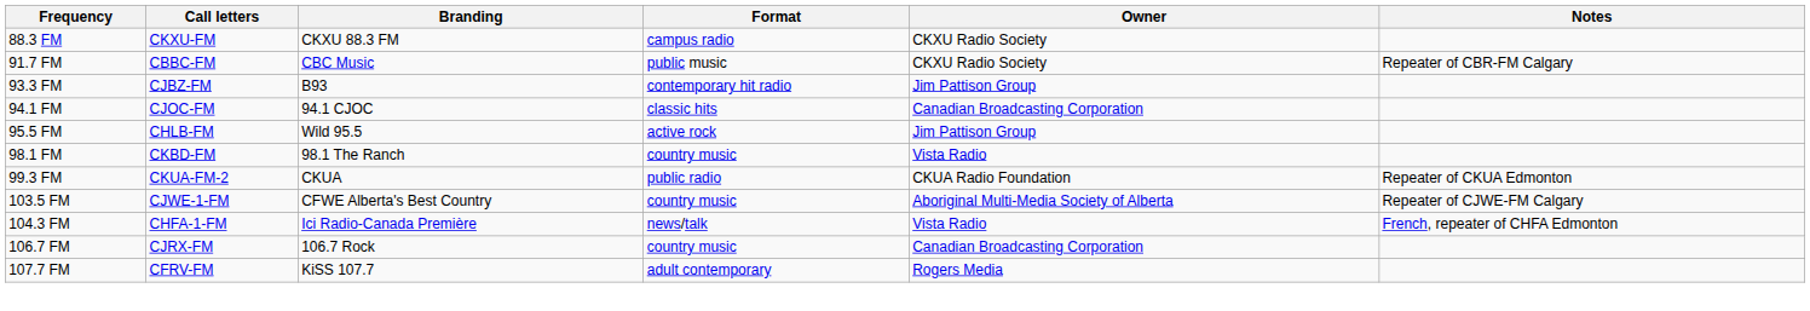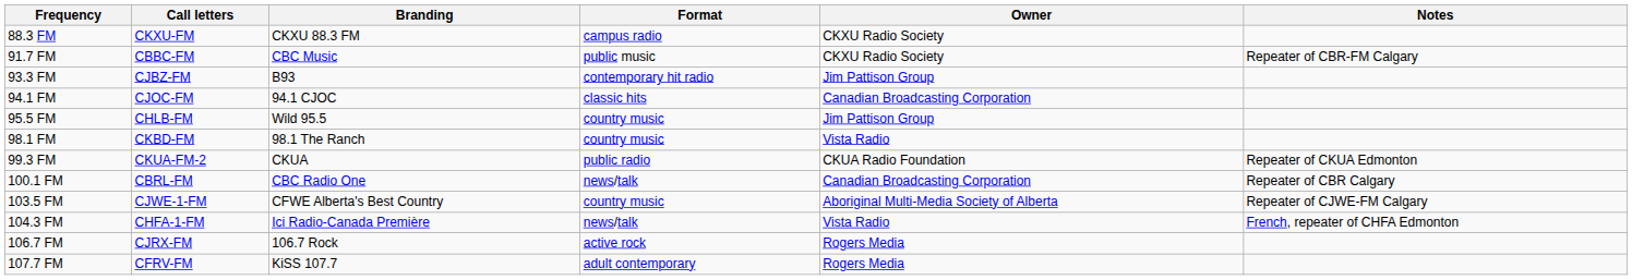95.5 FM | Format: active rock -> country music
+ row: 100.1 FM | CBRL-FM | CBC Radio One | news/talk | Canadian Broadcasting Corporation | Repeater of CBR Calgary
106.7 FM | Format: country music -> active rock
106.7 FM | Owner: Canadian Broadcasting Corporation -> Rogers Media
